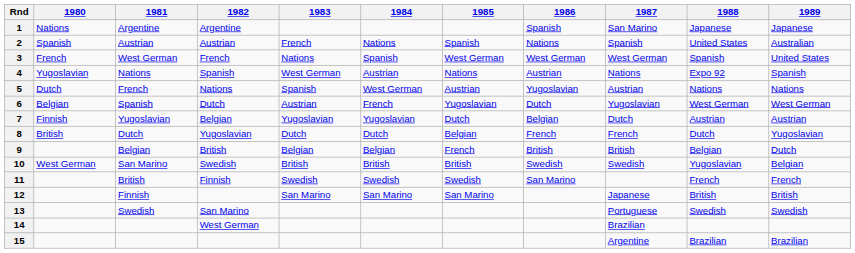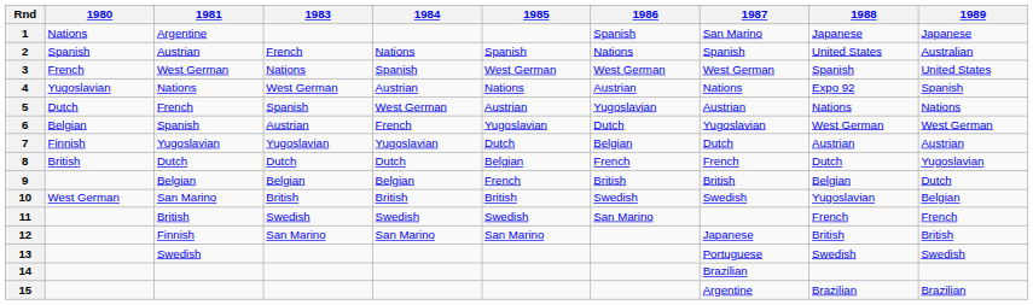- column: 1982 | Argentine | Austrian | French | Spanish | Nations | Dutch | Belgian | Yugoslavian | British | Swedish | Finnish | San Marino | West German
